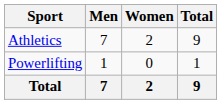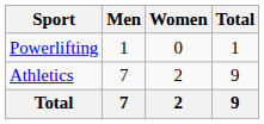rows swapped: Athletics <-> Powerlifting
